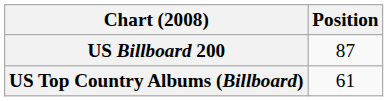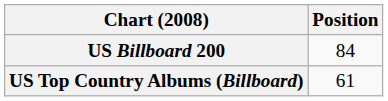US Billboard 200 | Position: 87 -> 84
